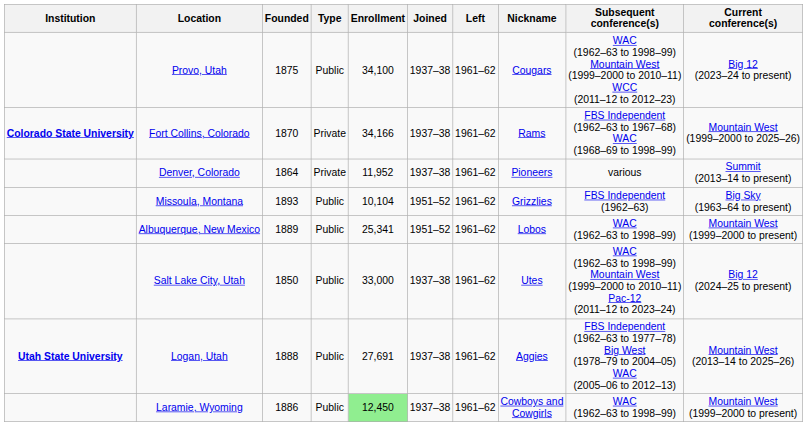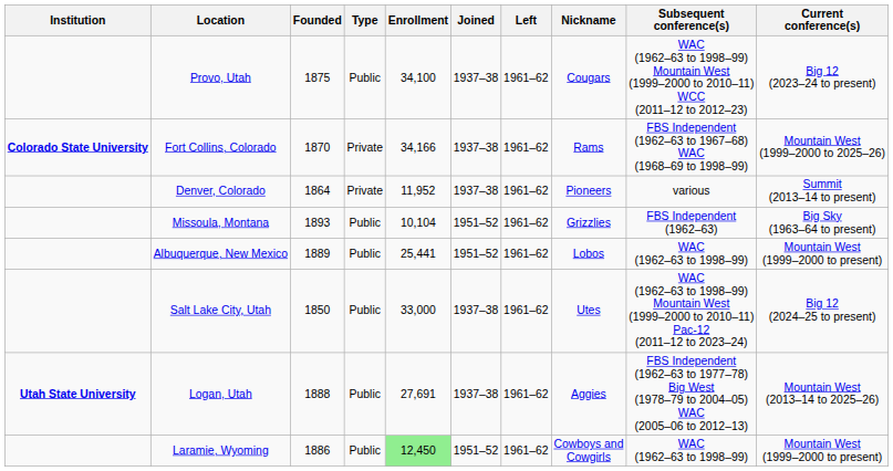Albuquerque, New Mexico | Enrollment: 25,341 -> 25,441
Laramie, Wyoming | Joined: 1937–38 -> 1951–52
